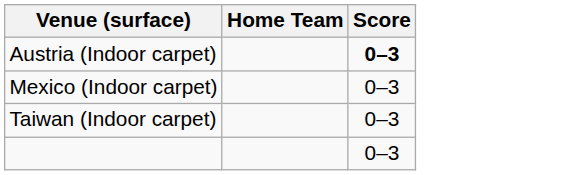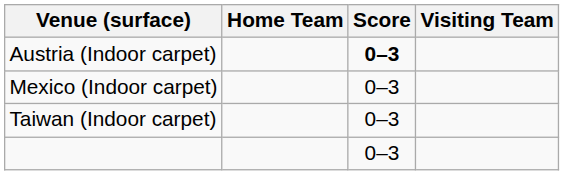+ column: Visiting Team
